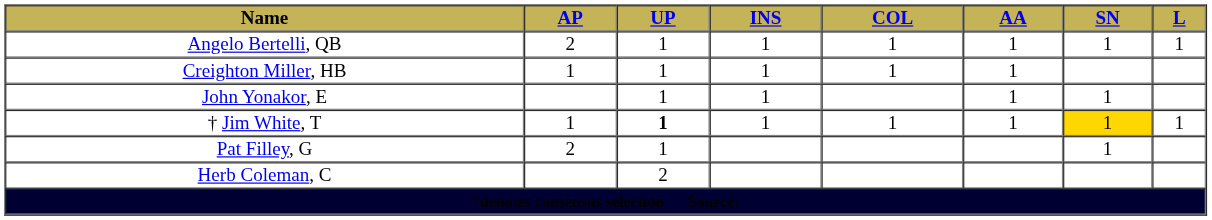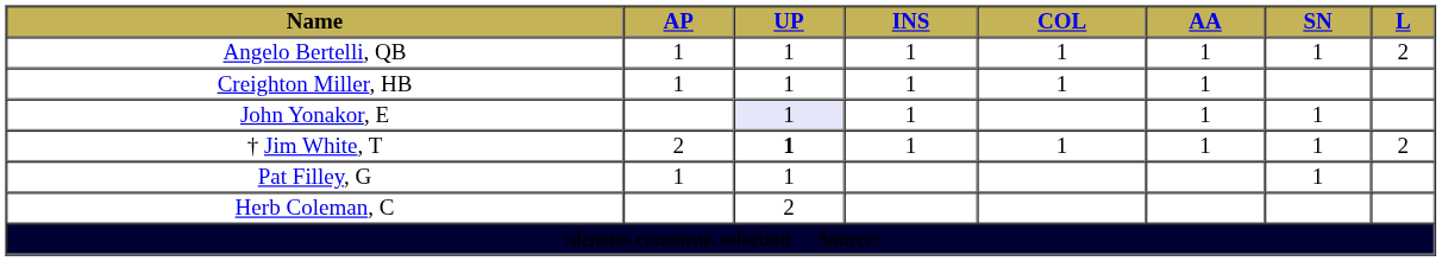Angelo Bertelli, QB | AP: 2 -> 1
Angelo Bertelli, QB | L: 1 -> 2
John Yonakor, E | UP: no background -> lavender background
† Jim White, T | AP: 1 -> 2
† Jim White, T | SN: gold background -> no background
† Jim White, T | L: 1 -> 2
Pat Filley, G | AP: 2 -> 1
